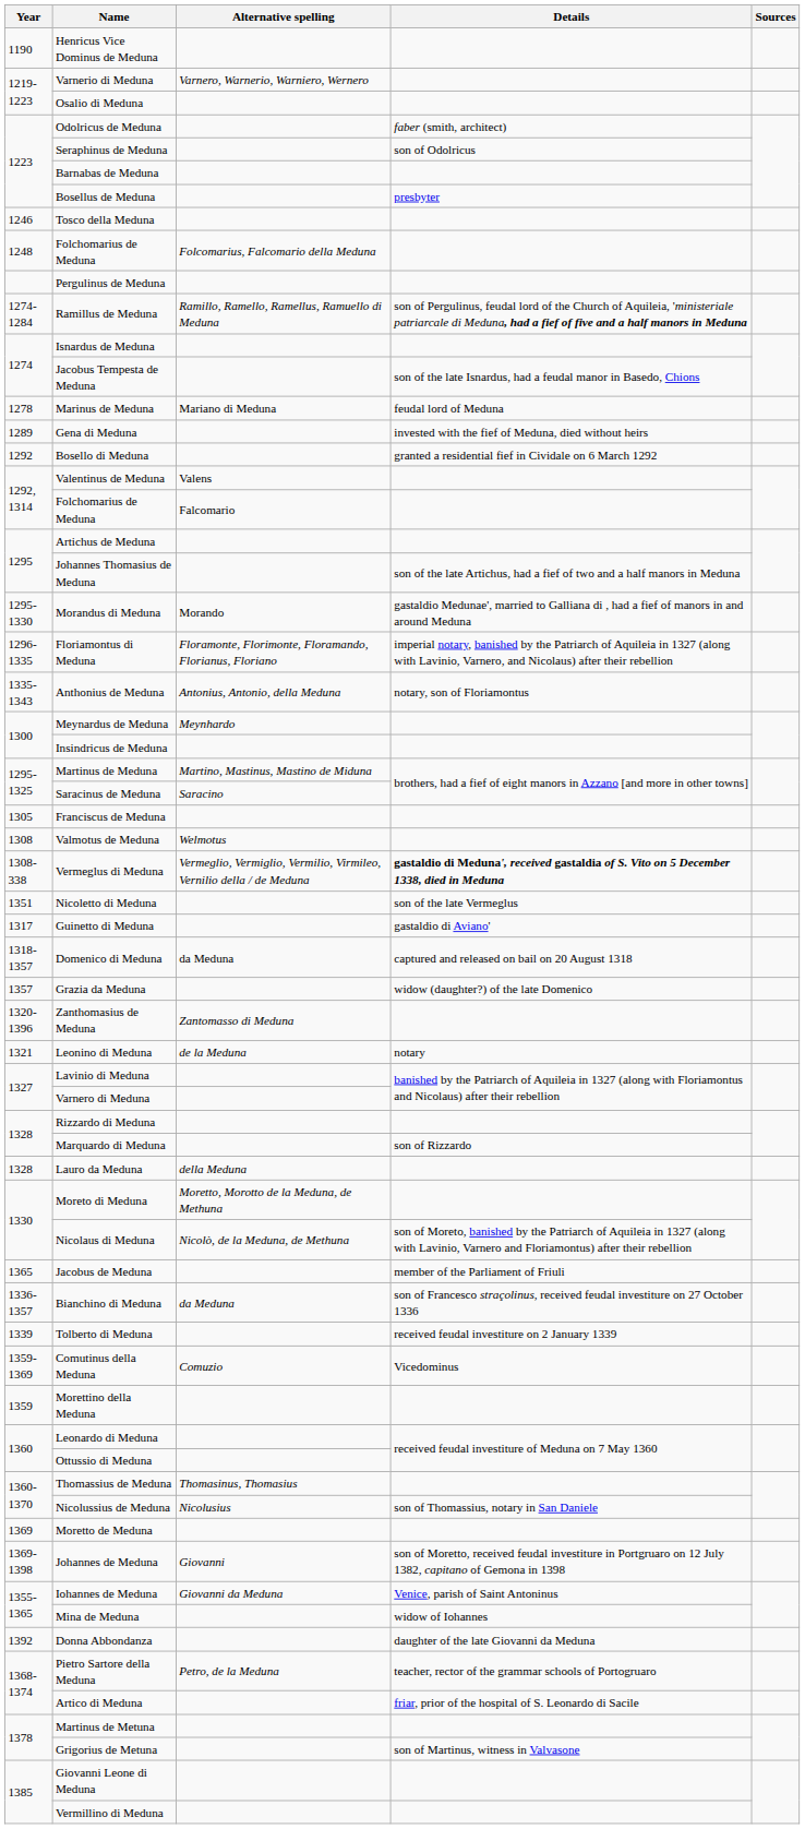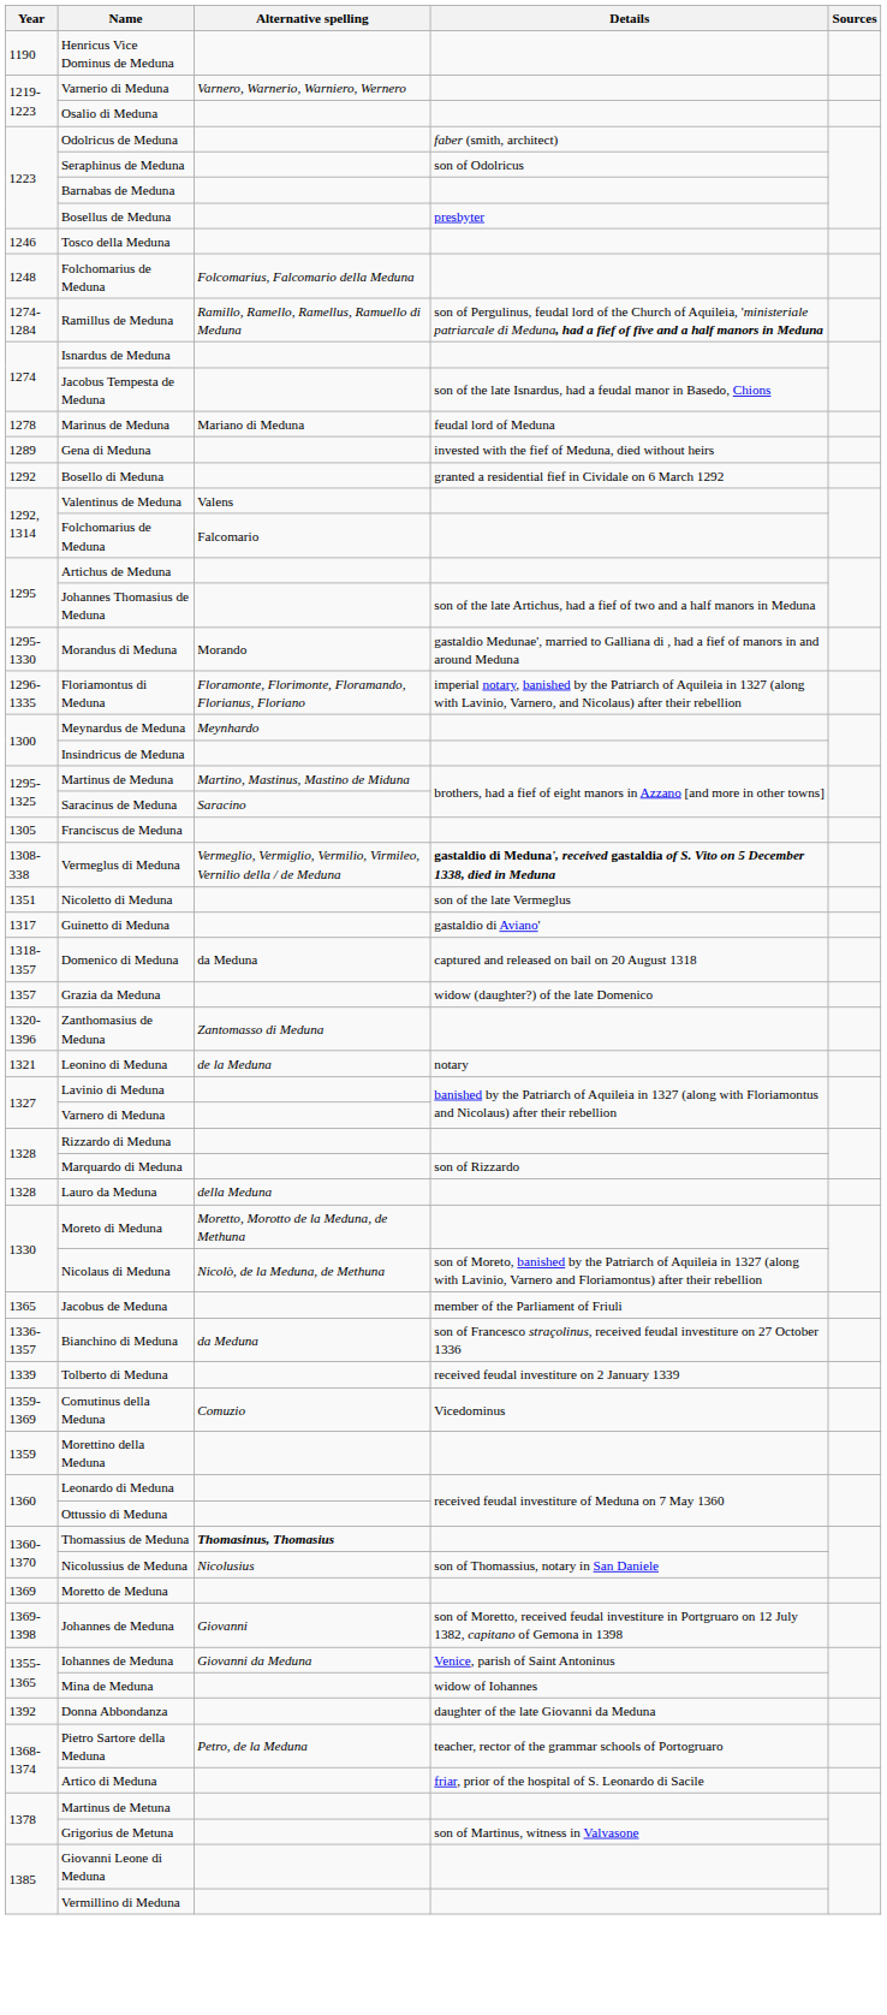- row: Pergulinus de Meduna
- row: 1335-1343 | Anthonius de Meduna | Antonius, Antonio, della Meduna | notary, son of Floriamontus
- row: 1308 | Valmotus de Meduna | Welmotus
Thomassius de Meduna | Alternative spelling: normal -> bold
